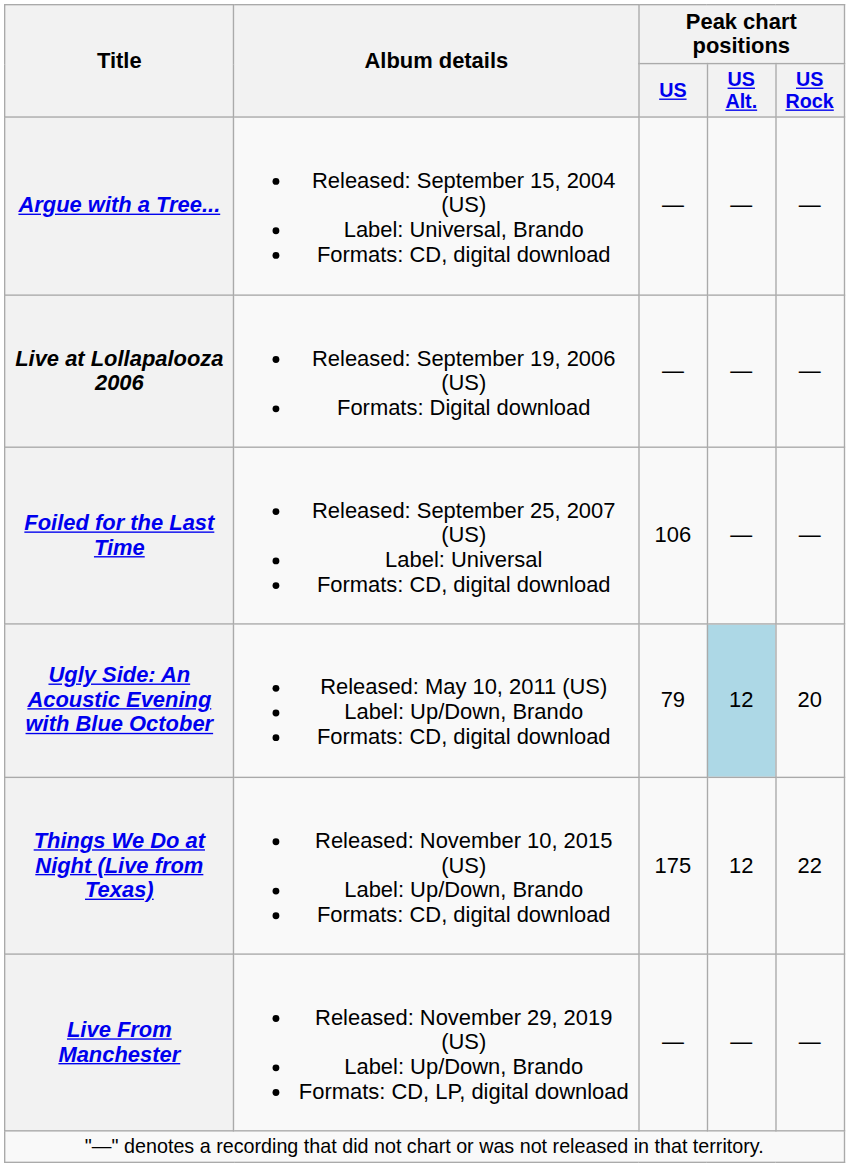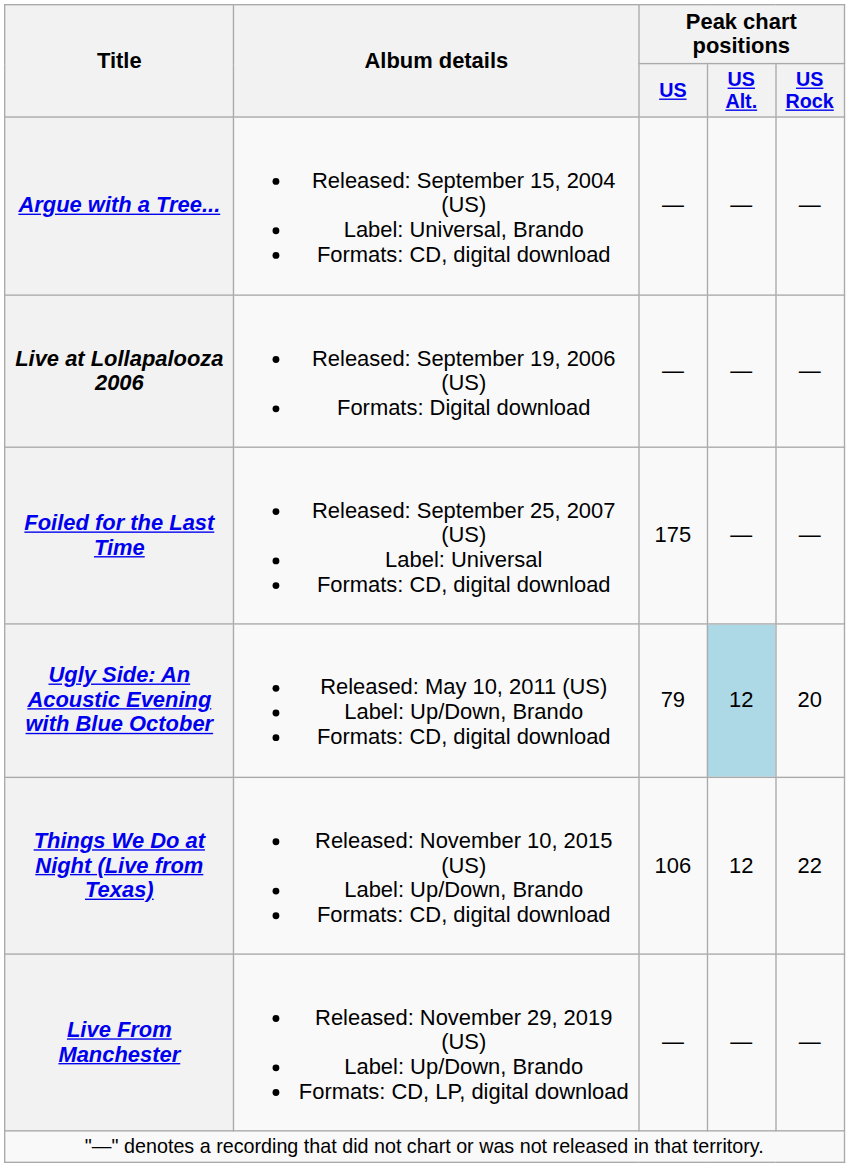Foiled for the Last Time | Peak chart positions / US: 106 -> 175
Things We Do at Night (Live from Texas) | Peak chart positions / US: 175 -> 106
